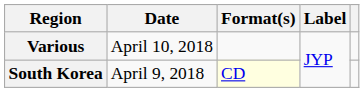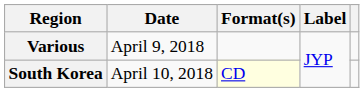Various | Date: April 10, 2018 -> April 9, 2018
South Korea | Date: April 9, 2018 -> April 10, 2018
